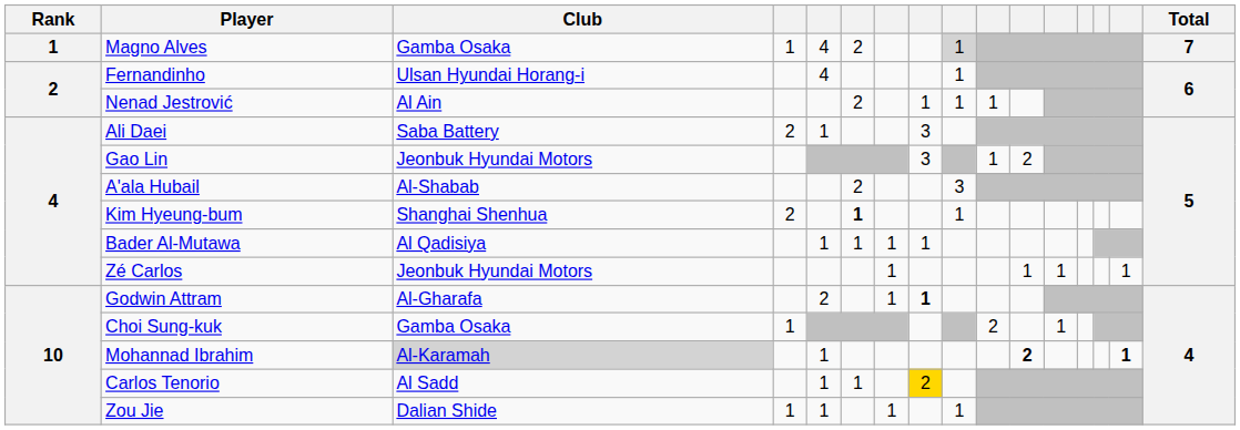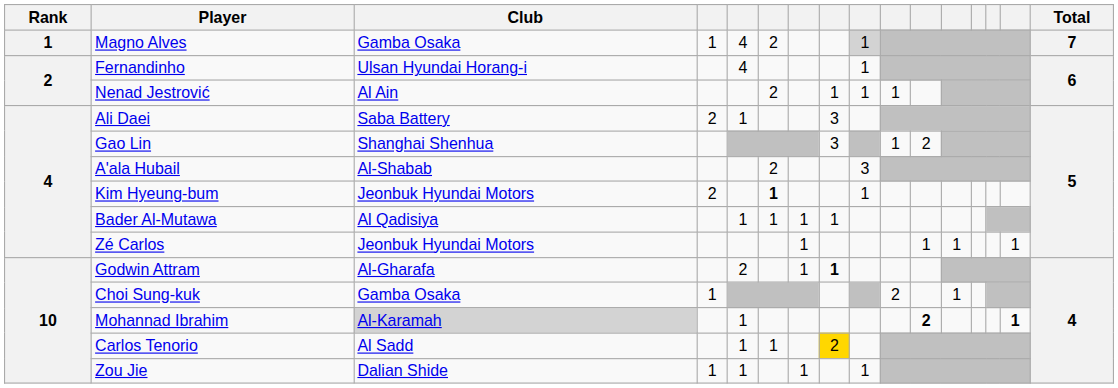Gao Lin | Club: Jeonbuk Hyundai Motors -> Shanghai Shenhua
Kim Hyeung-bum | Club: Shanghai Shenhua -> Jeonbuk Hyundai Motors
